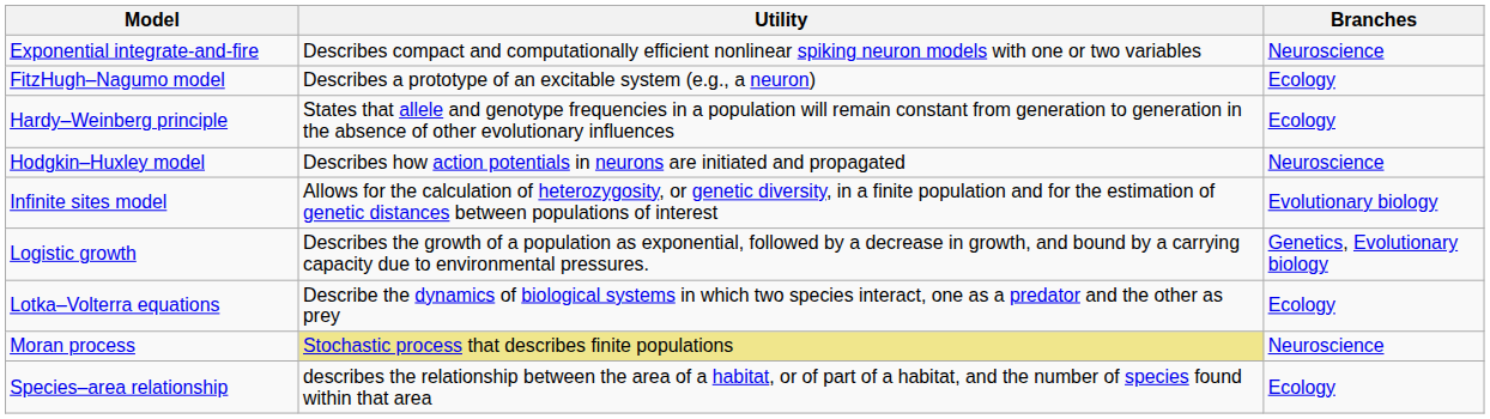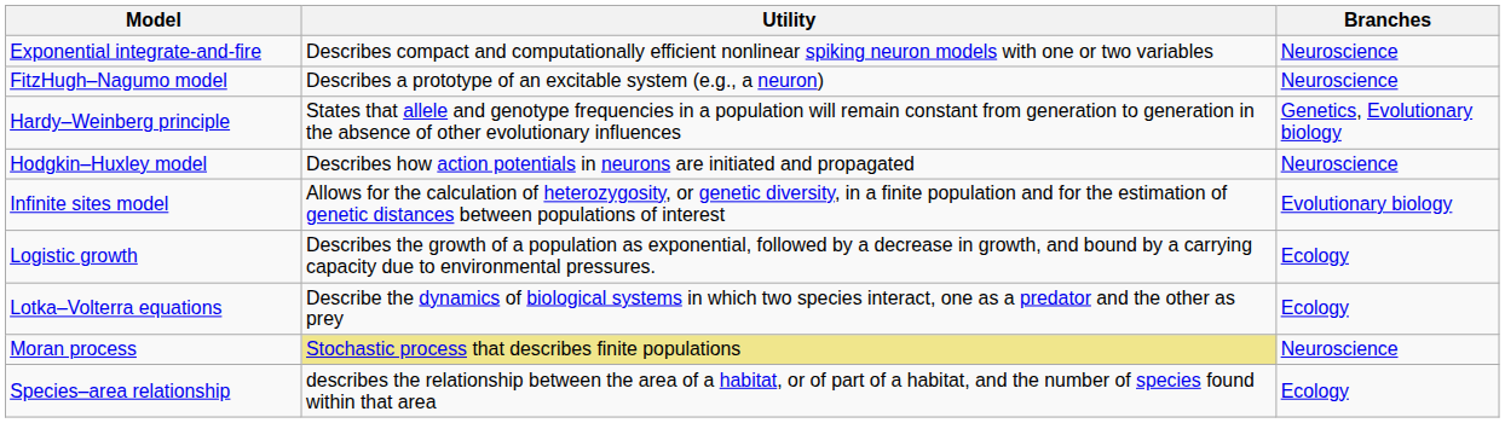FitzHugh–Nagumo model | Branches: Ecology -> Neuroscience
Hardy–Weinberg principle | Branches: Ecology -> Genetics, Evolutionary biology
Logistic growth | Branches: Genetics, Evolutionary biology -> Ecology
